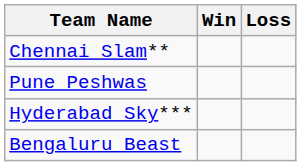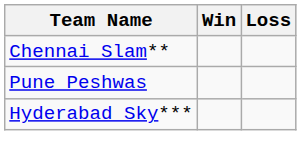- row: Bengaluru Beast
